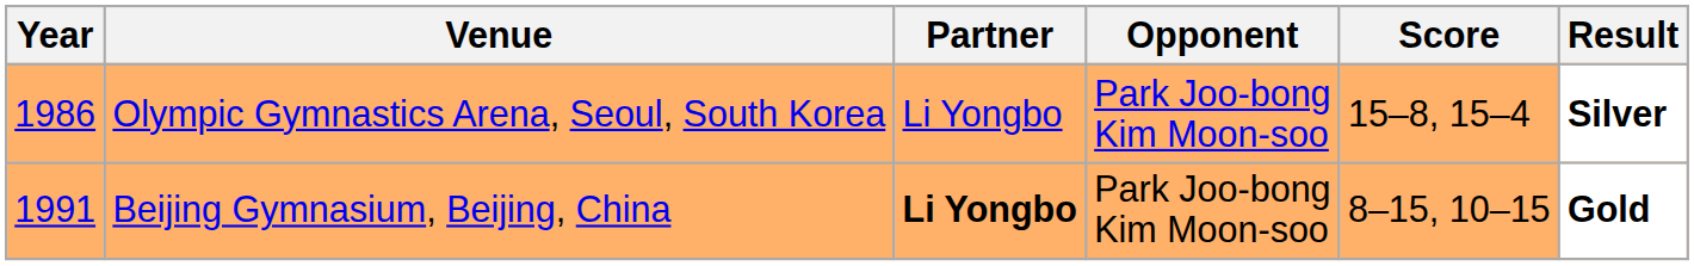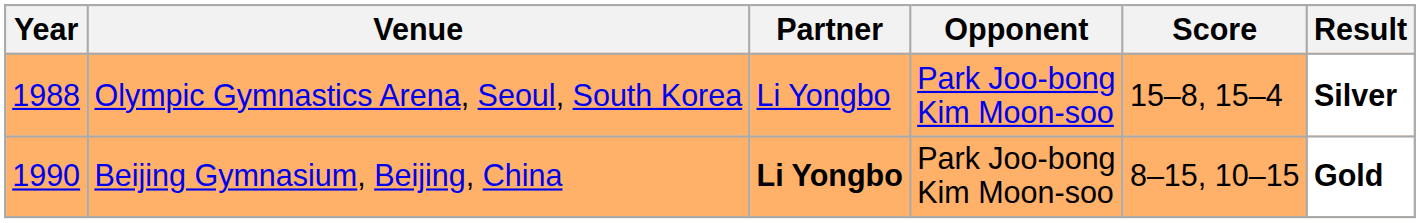Olympic Gymnastics Arena, Seoul, South Korea | Year: 1986 -> 1988
Beijing Gymnasium, Beijing, China | Year: 1991 -> 1990
